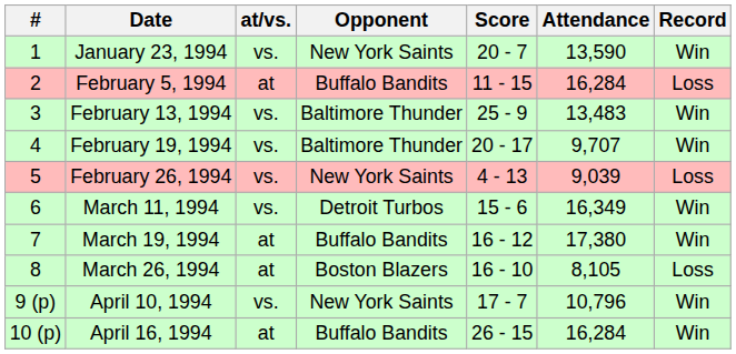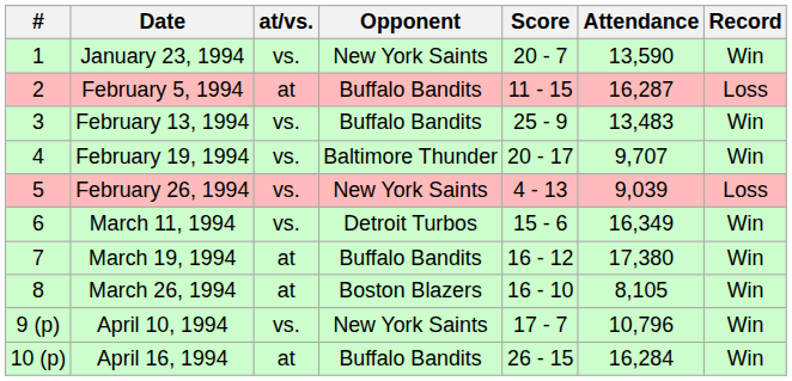February 5, 1994 | Attendance: 16,284 -> 16,287
February 13, 1994 | Opponent: Baltimore Thunder -> Buffalo Bandits
March 26, 1994 | Record: Loss -> Win
